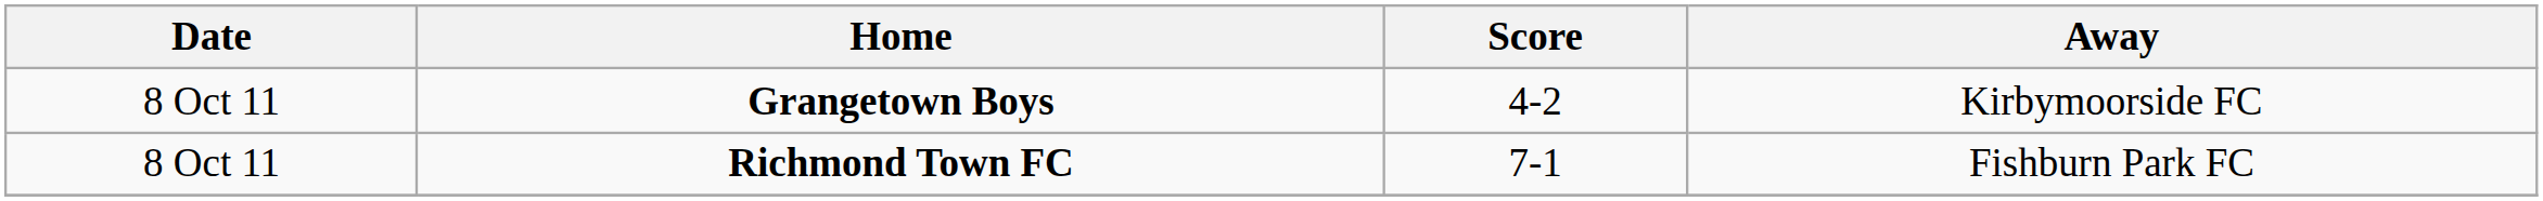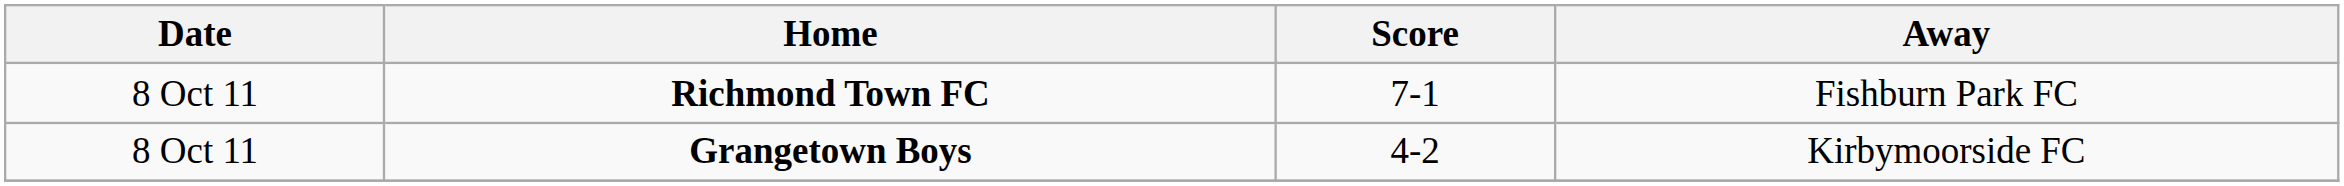rows swapped: Grangetown Boys <-> Richmond Town FC
